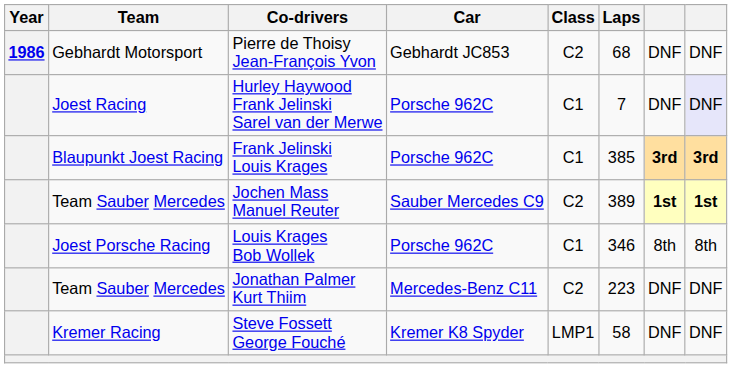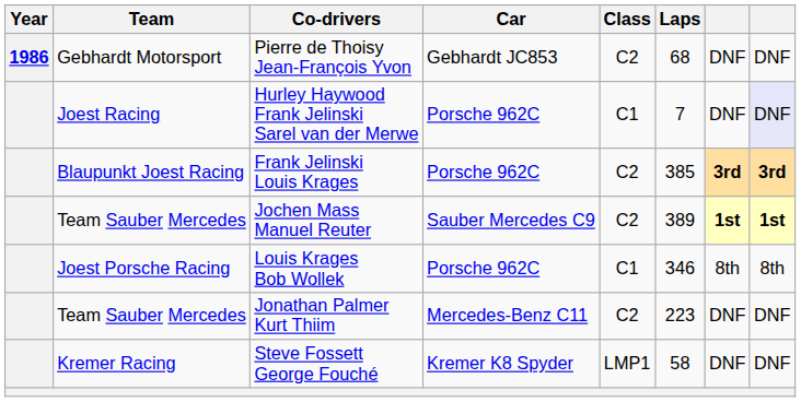Frank Jelinski Louis Krages | Class: C1 -> C2
